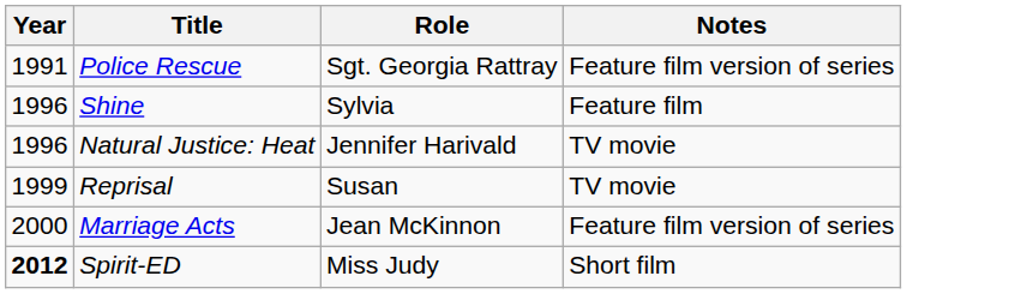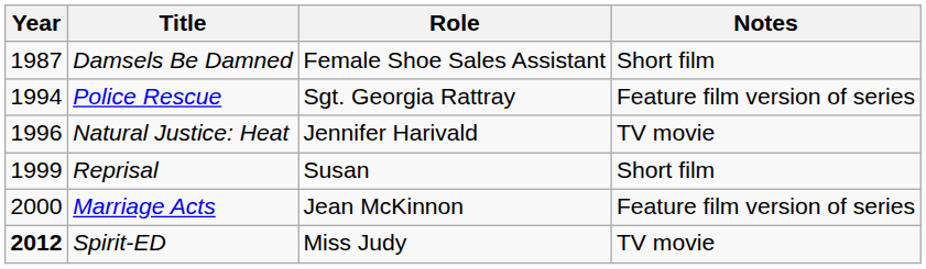+ row: 1987 | Damsels Be Damned | Female Shoe Sales Assistant | Short film
Police Rescue | Year: 1991 -> 1994
- row: 1996 | Shine | Sylvia | Feature film
Reprisal | Notes: TV movie -> Short film
Spirit-ED | Notes: Short film -> TV movie
